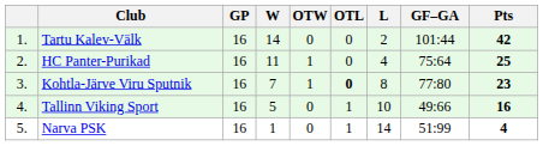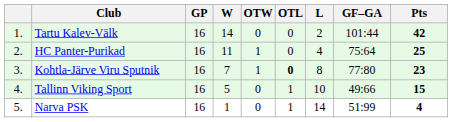Tallinn Viking Sport | Pts: 16 -> 15
